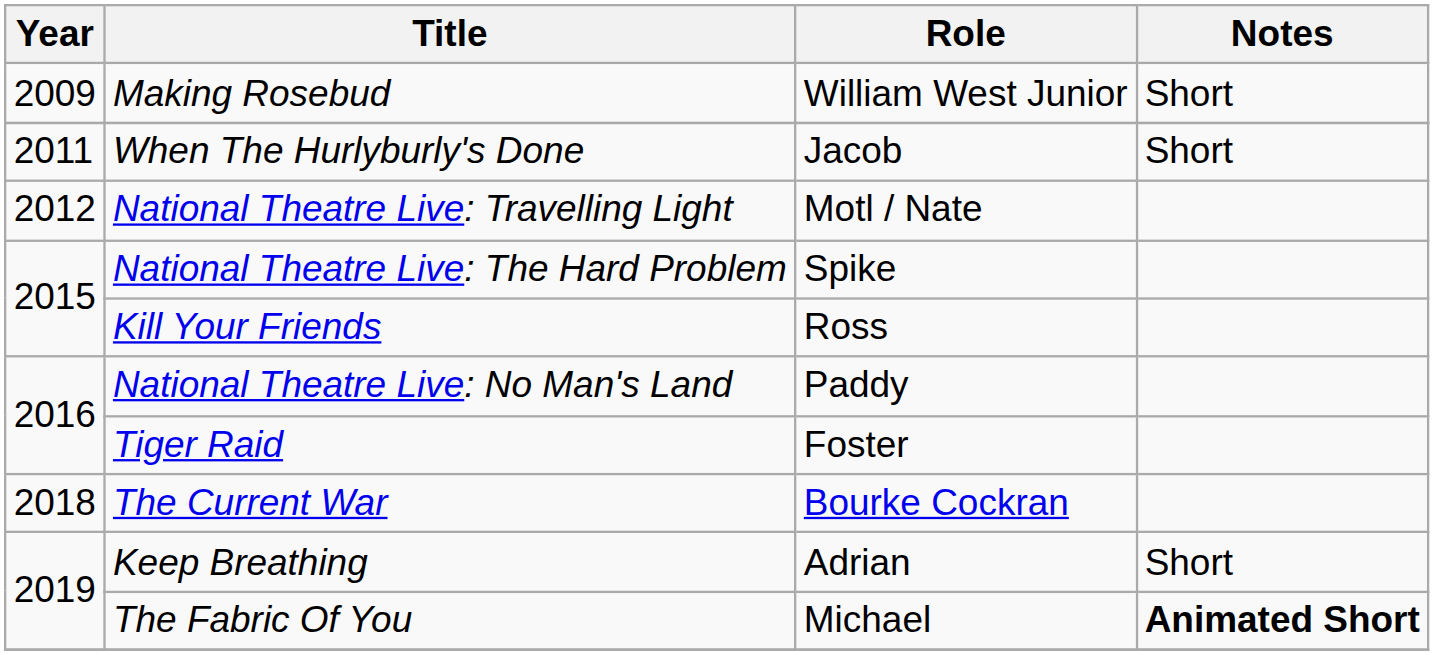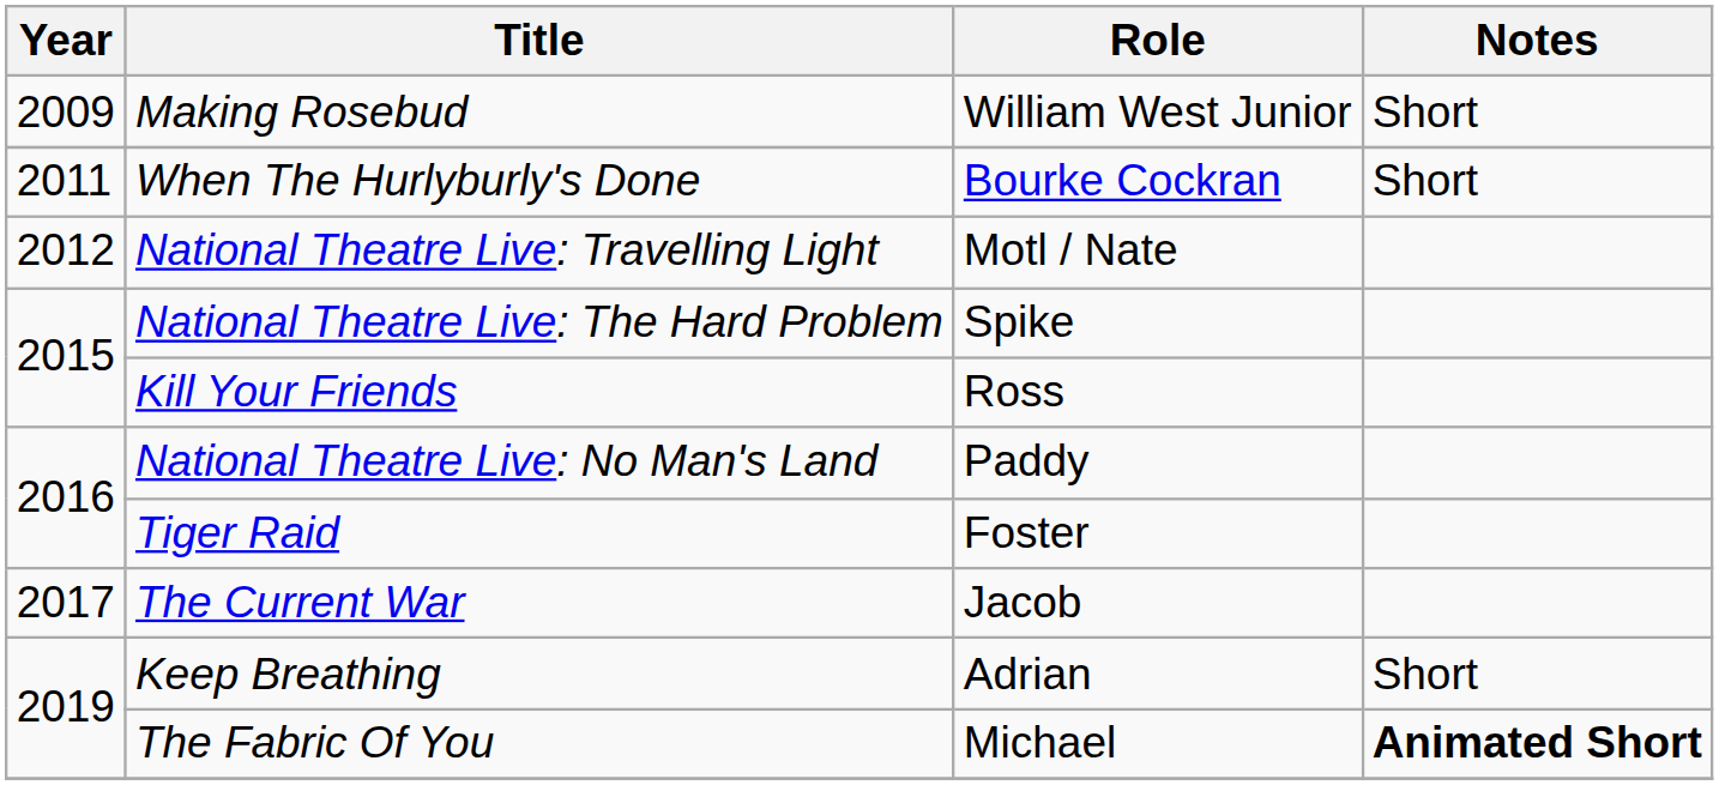When The Hurlyburly's Done | Role: Jacob -> Bourke Cockran
The Current War | Year: 2018 -> 2017
The Current War | Role: Bourke Cockran -> Jacob
